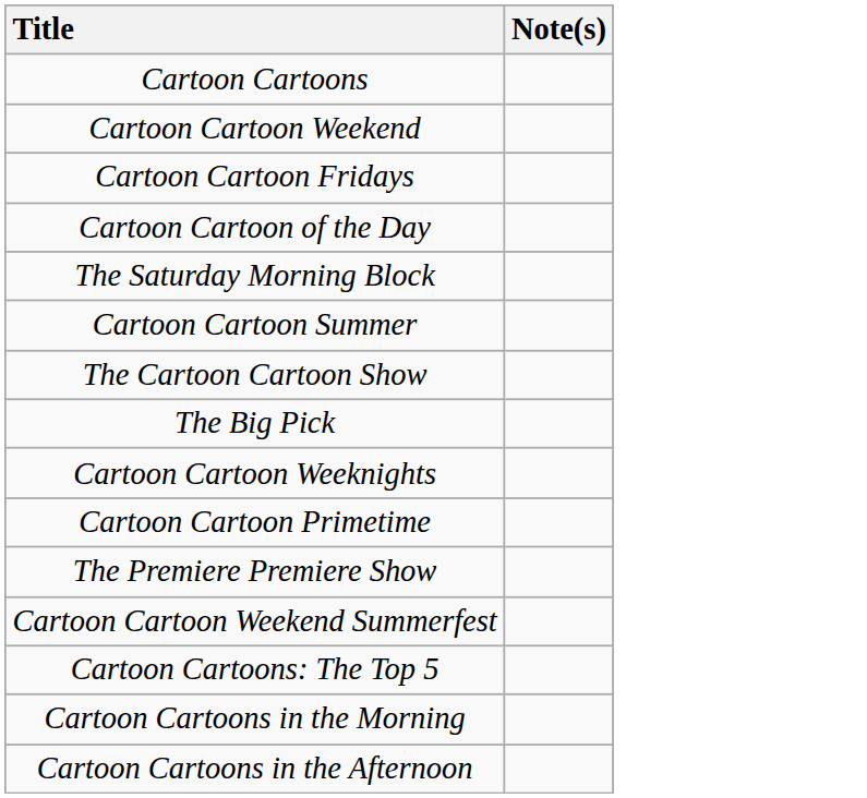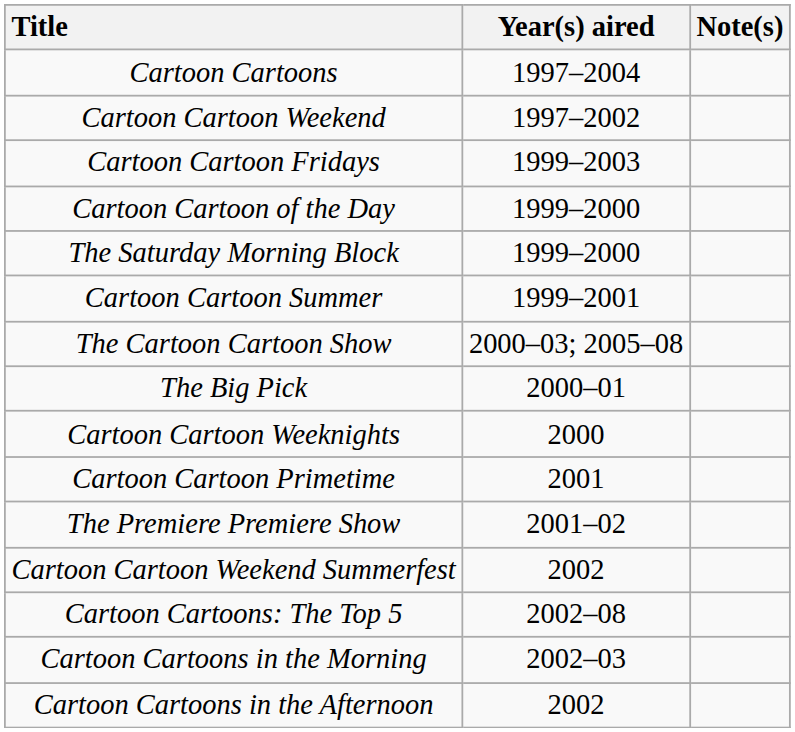+ column: Year(s) aired | 1997–2004 | 1997–2002 | 1999–2003 | 1999–2000 | 1999–2000 | 1999–2001 | 2000–03; 2005–08 | 2000–01 | 2000 | 2001 | 2001–02 | 2002 | 2002–08 | 2002–03 | 2002
